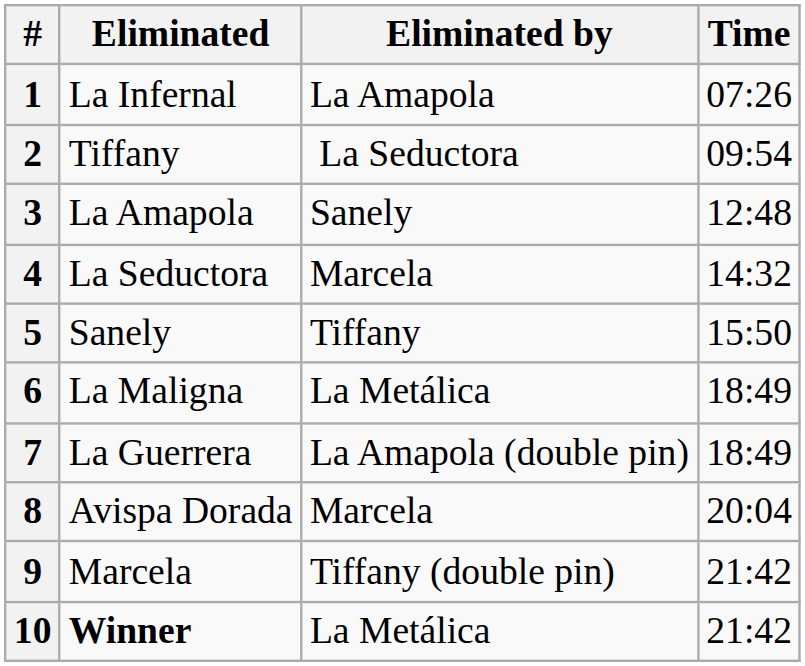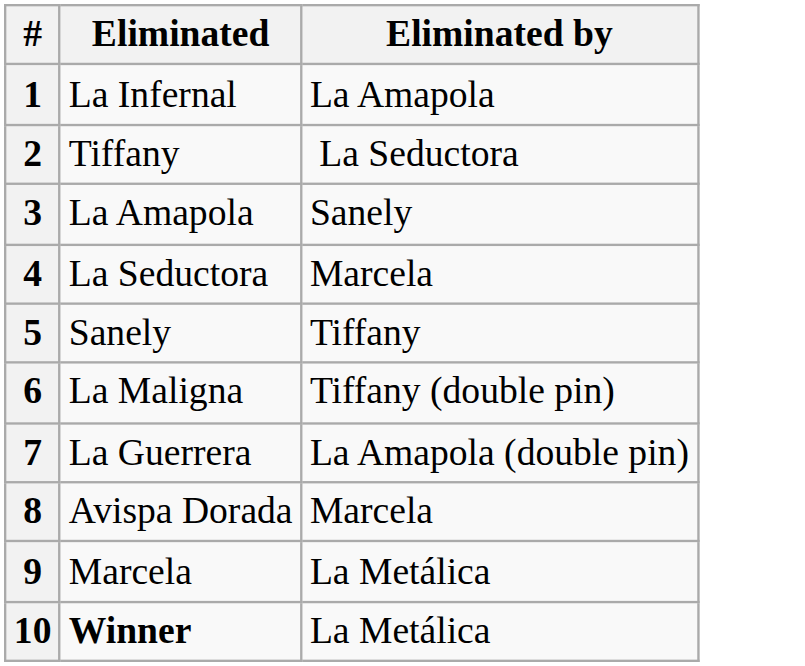- column: Time | 07:26 | 09:54 | 12:48 | 14:32 | 15:50 | 18:49 | 18:49 | 20:04 | 21:42 | 21:42
6 | Eliminated by: La Metálica -> Tiffany (double pin)
9 | Eliminated by: Tiffany (double pin) -> La Metálica
